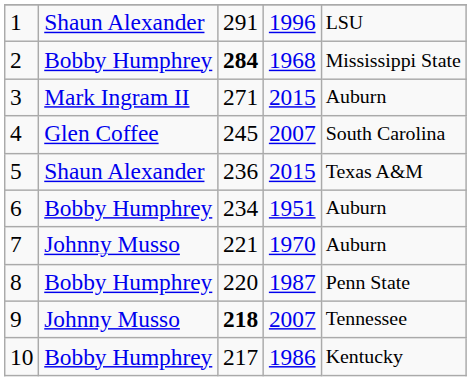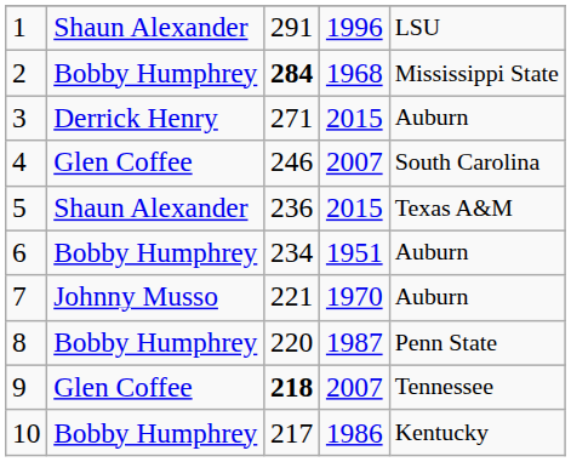3 | column 2: Mark Ingram II -> Derrick Henry
4 | column 3: 245 -> 246
9 | column 2: Johnny Musso -> Glen Coffee
